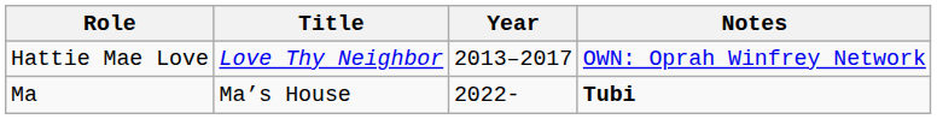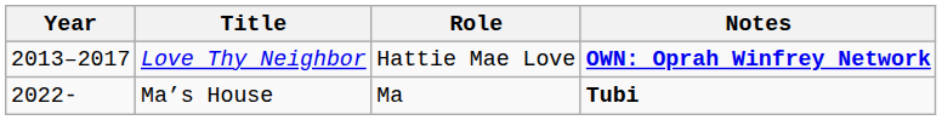columns swapped: Year <-> Role
Love Thy Neighbor | Notes: normal -> bold
